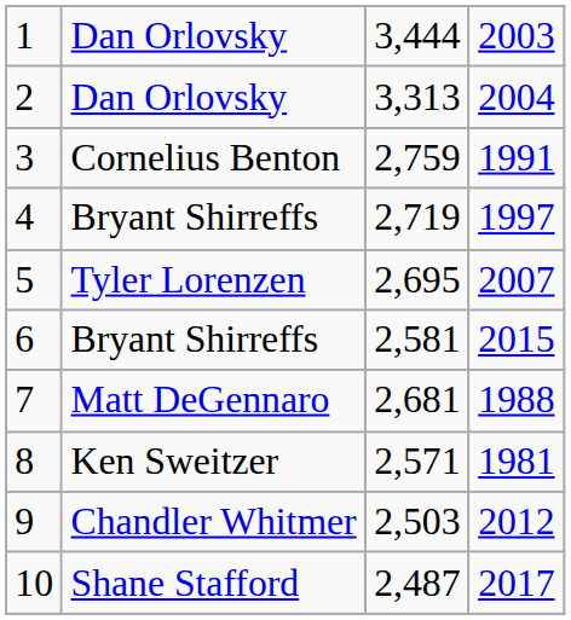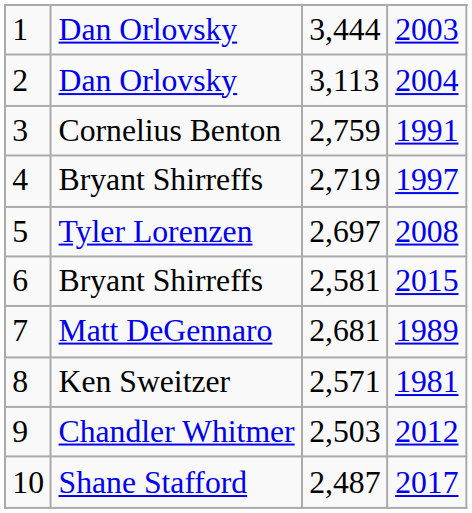2 | column 3: 3,313 -> 3,113
5 | column 3: 2,695 -> 2,697
5 | column 4: 2007 -> 2008
7 | column 4: 1988 -> 1989
